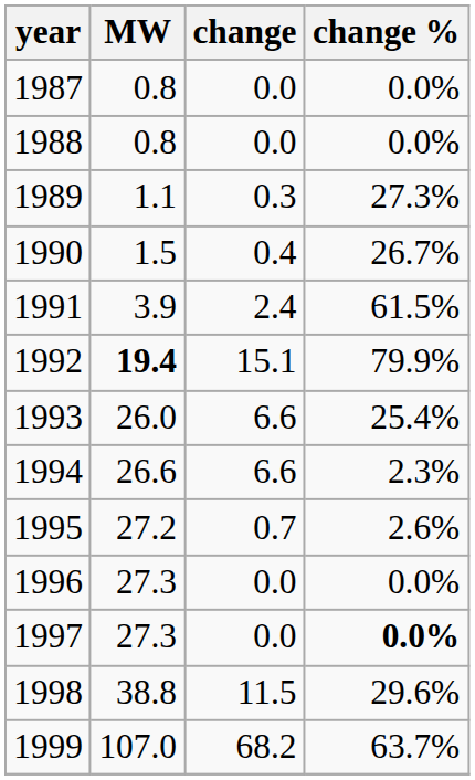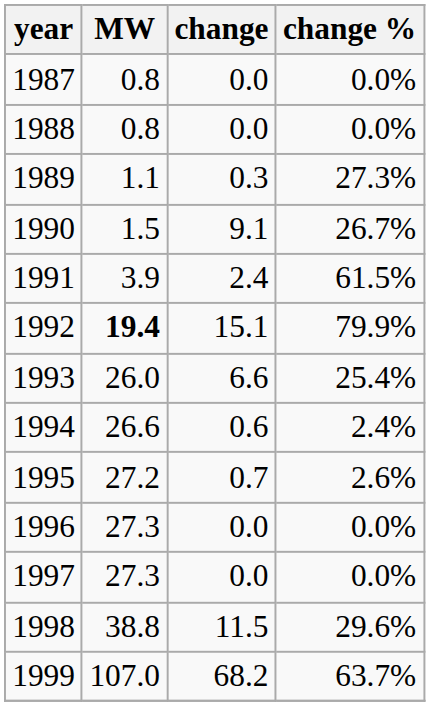1990 | change: 0.4 -> 9.1
1994 | change: 6.6 -> 0.6
1994 | change %: 2.3% -> 2.4%
1997 | change %: bold -> normal
